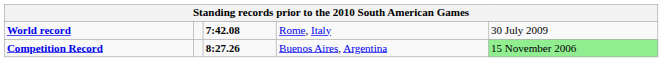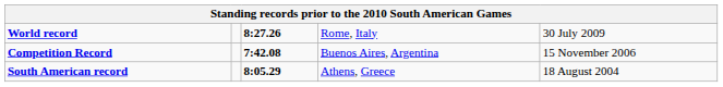World record | column 3: 7:42.08 -> 8:27.26
Competition Record | column 3: 8:27.26 -> 7:42.08
Competition Record | column 5: lightgreen background -> no background
+ row: South American record | 8:05.29 | Athens, Greece | 18 August 2004
